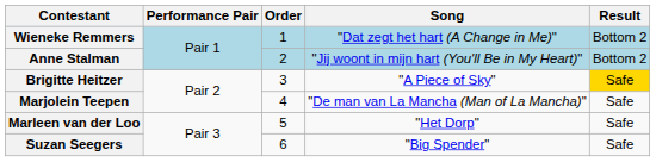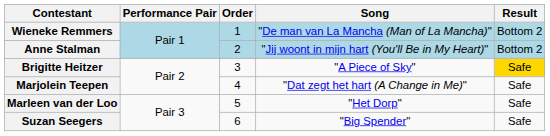Wieneke Remmers | Song: "Dat zegt het hart (A Change in Me)" -> "De man van La Mancha (Man of La Mancha)"
Marjolein Teepen | Song: "De man van La Mancha (Man of La Mancha)" -> "Dat zegt het hart (A Change in Me)"
